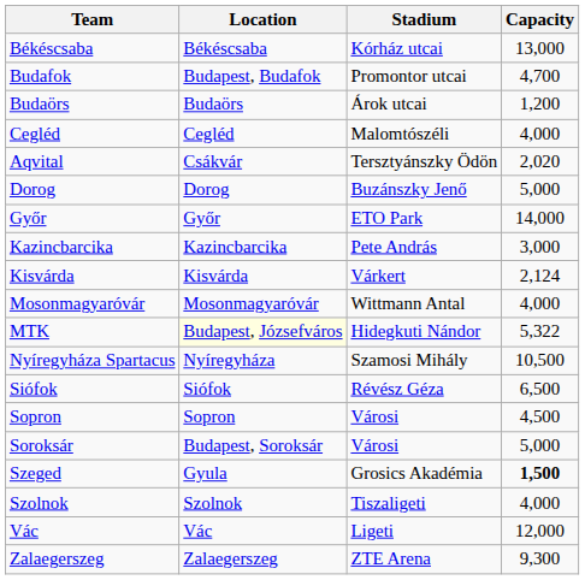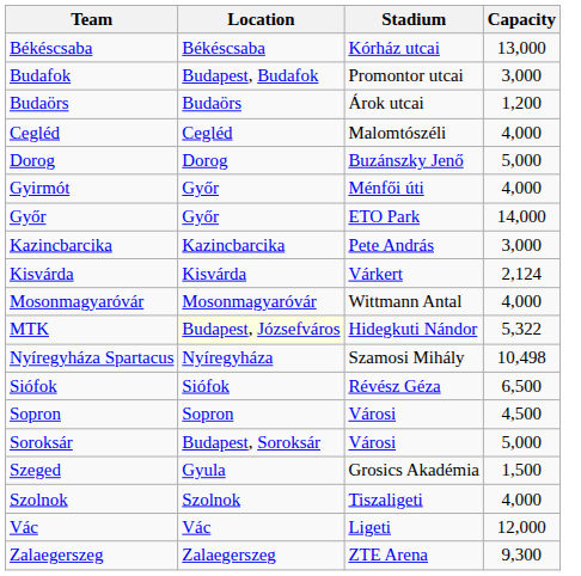Budafok | Capacity: 4,700 -> 3,000
- row: Aqvital | Csákvár | Tersztyánszky Ödön | 2,020
+ row: Gyirmót | Győr | Ménfői úti | 4,000
Nyíregyháza Spartacus | Capacity: 10,500 -> 10,498
Szeged | Capacity: bold -> normal
